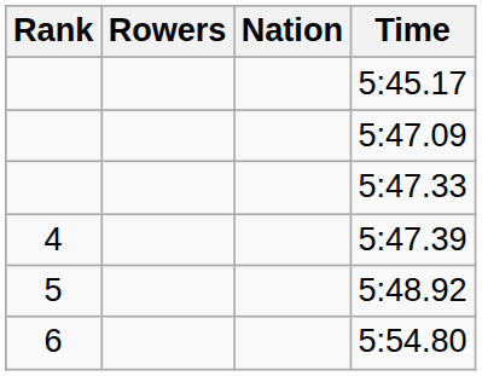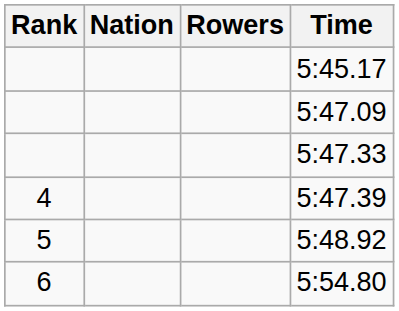columns swapped: Rowers <-> Nation
